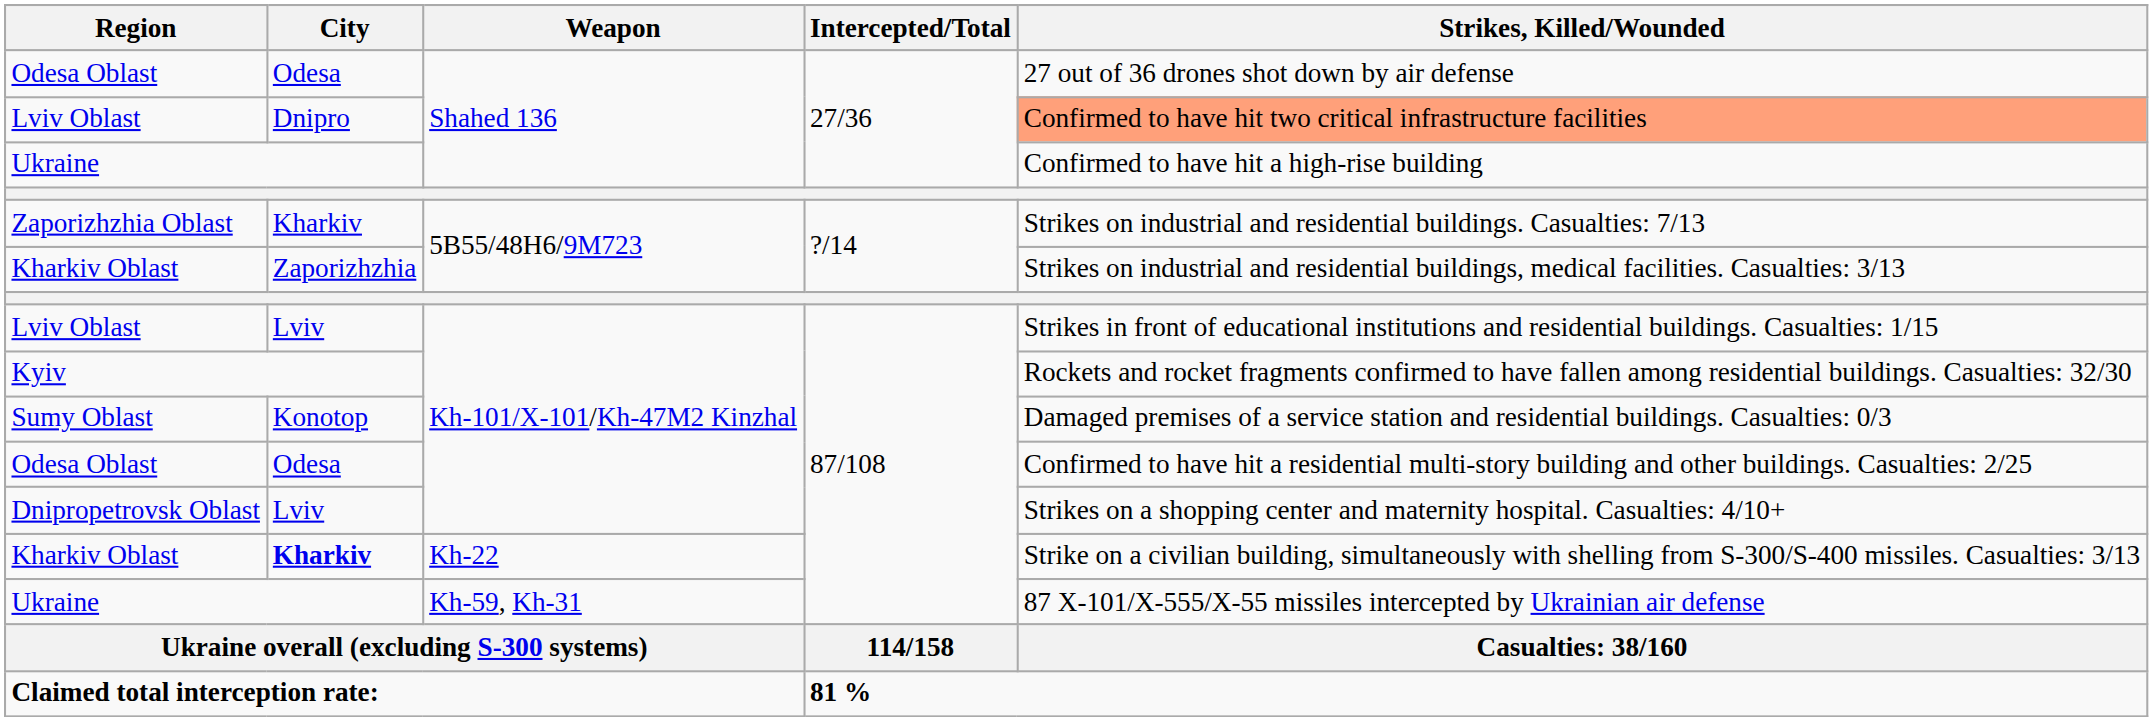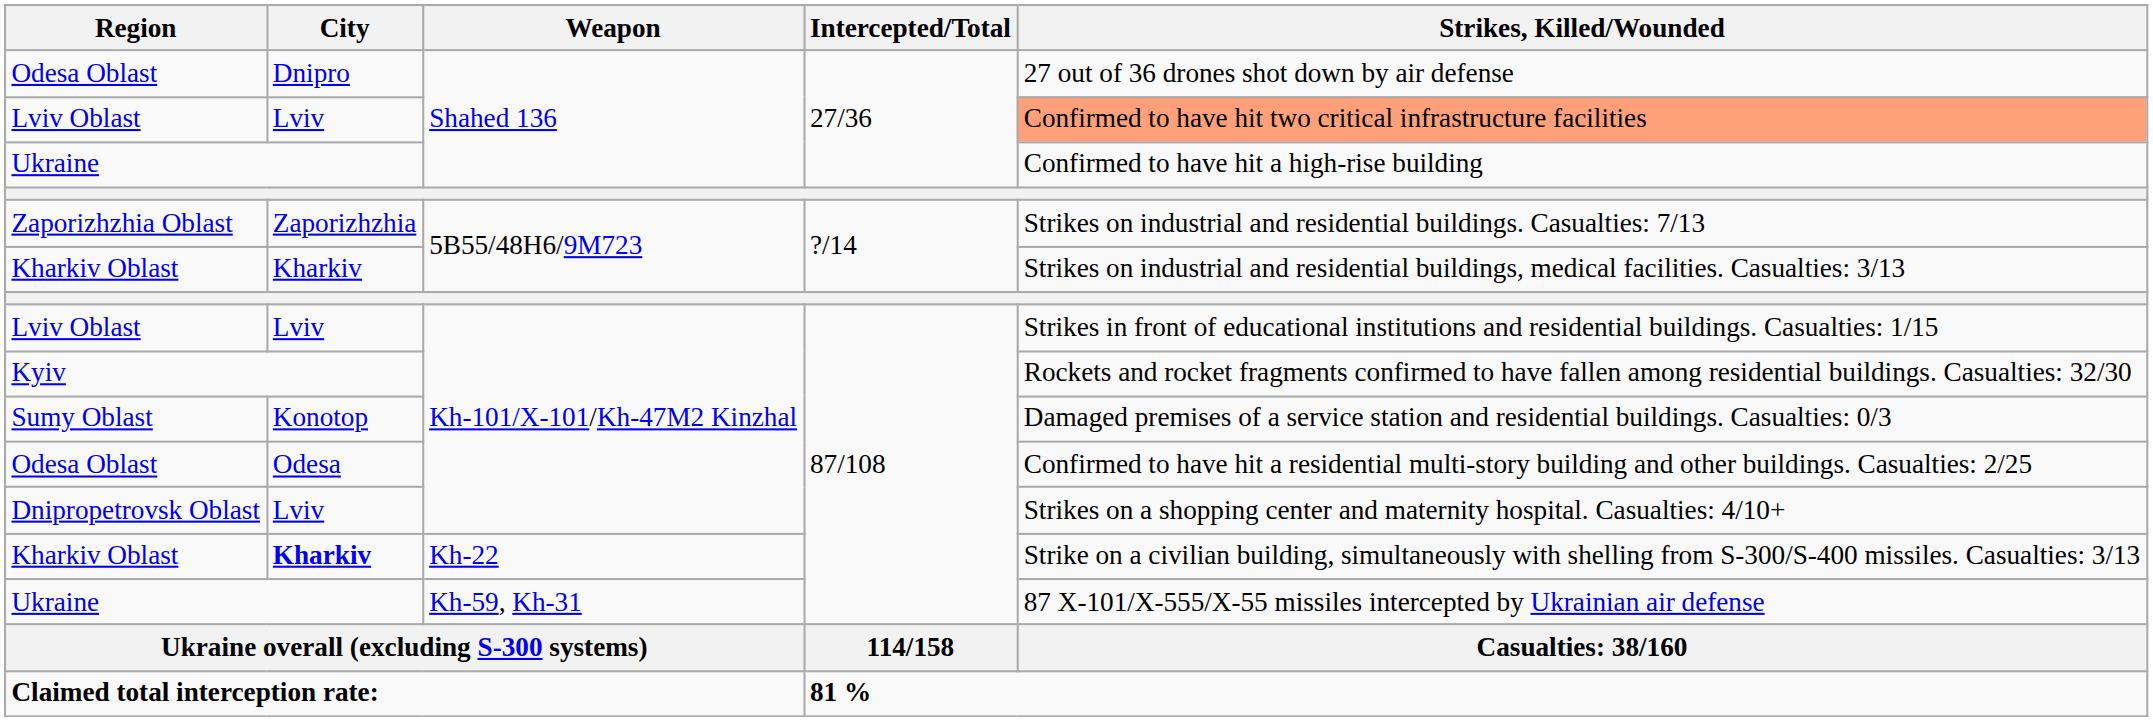Odesa Oblast / Shahed 136 | City: Odesa -> Dnipro
Lviv Oblast / Shahed 136 | City: Dnipro -> Lviv
Zaporizhzhia Oblast | City: Kharkiv -> Zaporizhzhia
Kharkiv Oblast / 5В55/48Н6/9M723 | City: Zaporizhzhia -> Kharkiv
